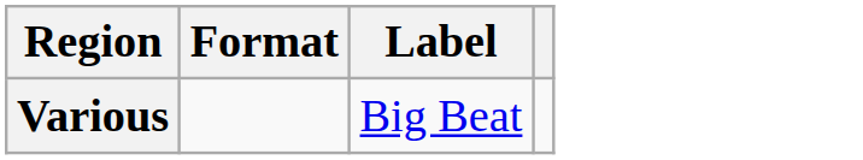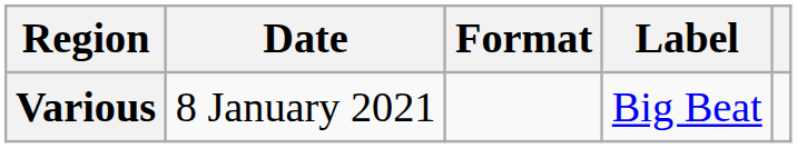+ column: Date | 8 January 2021
